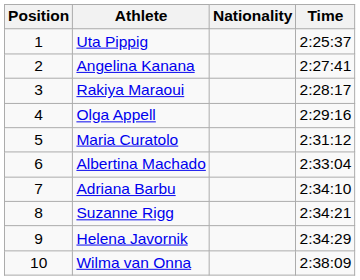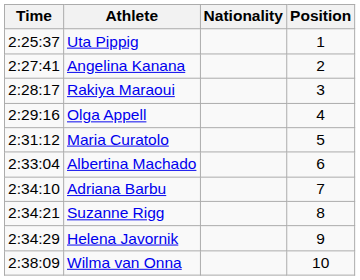columns swapped: Position <-> Time
